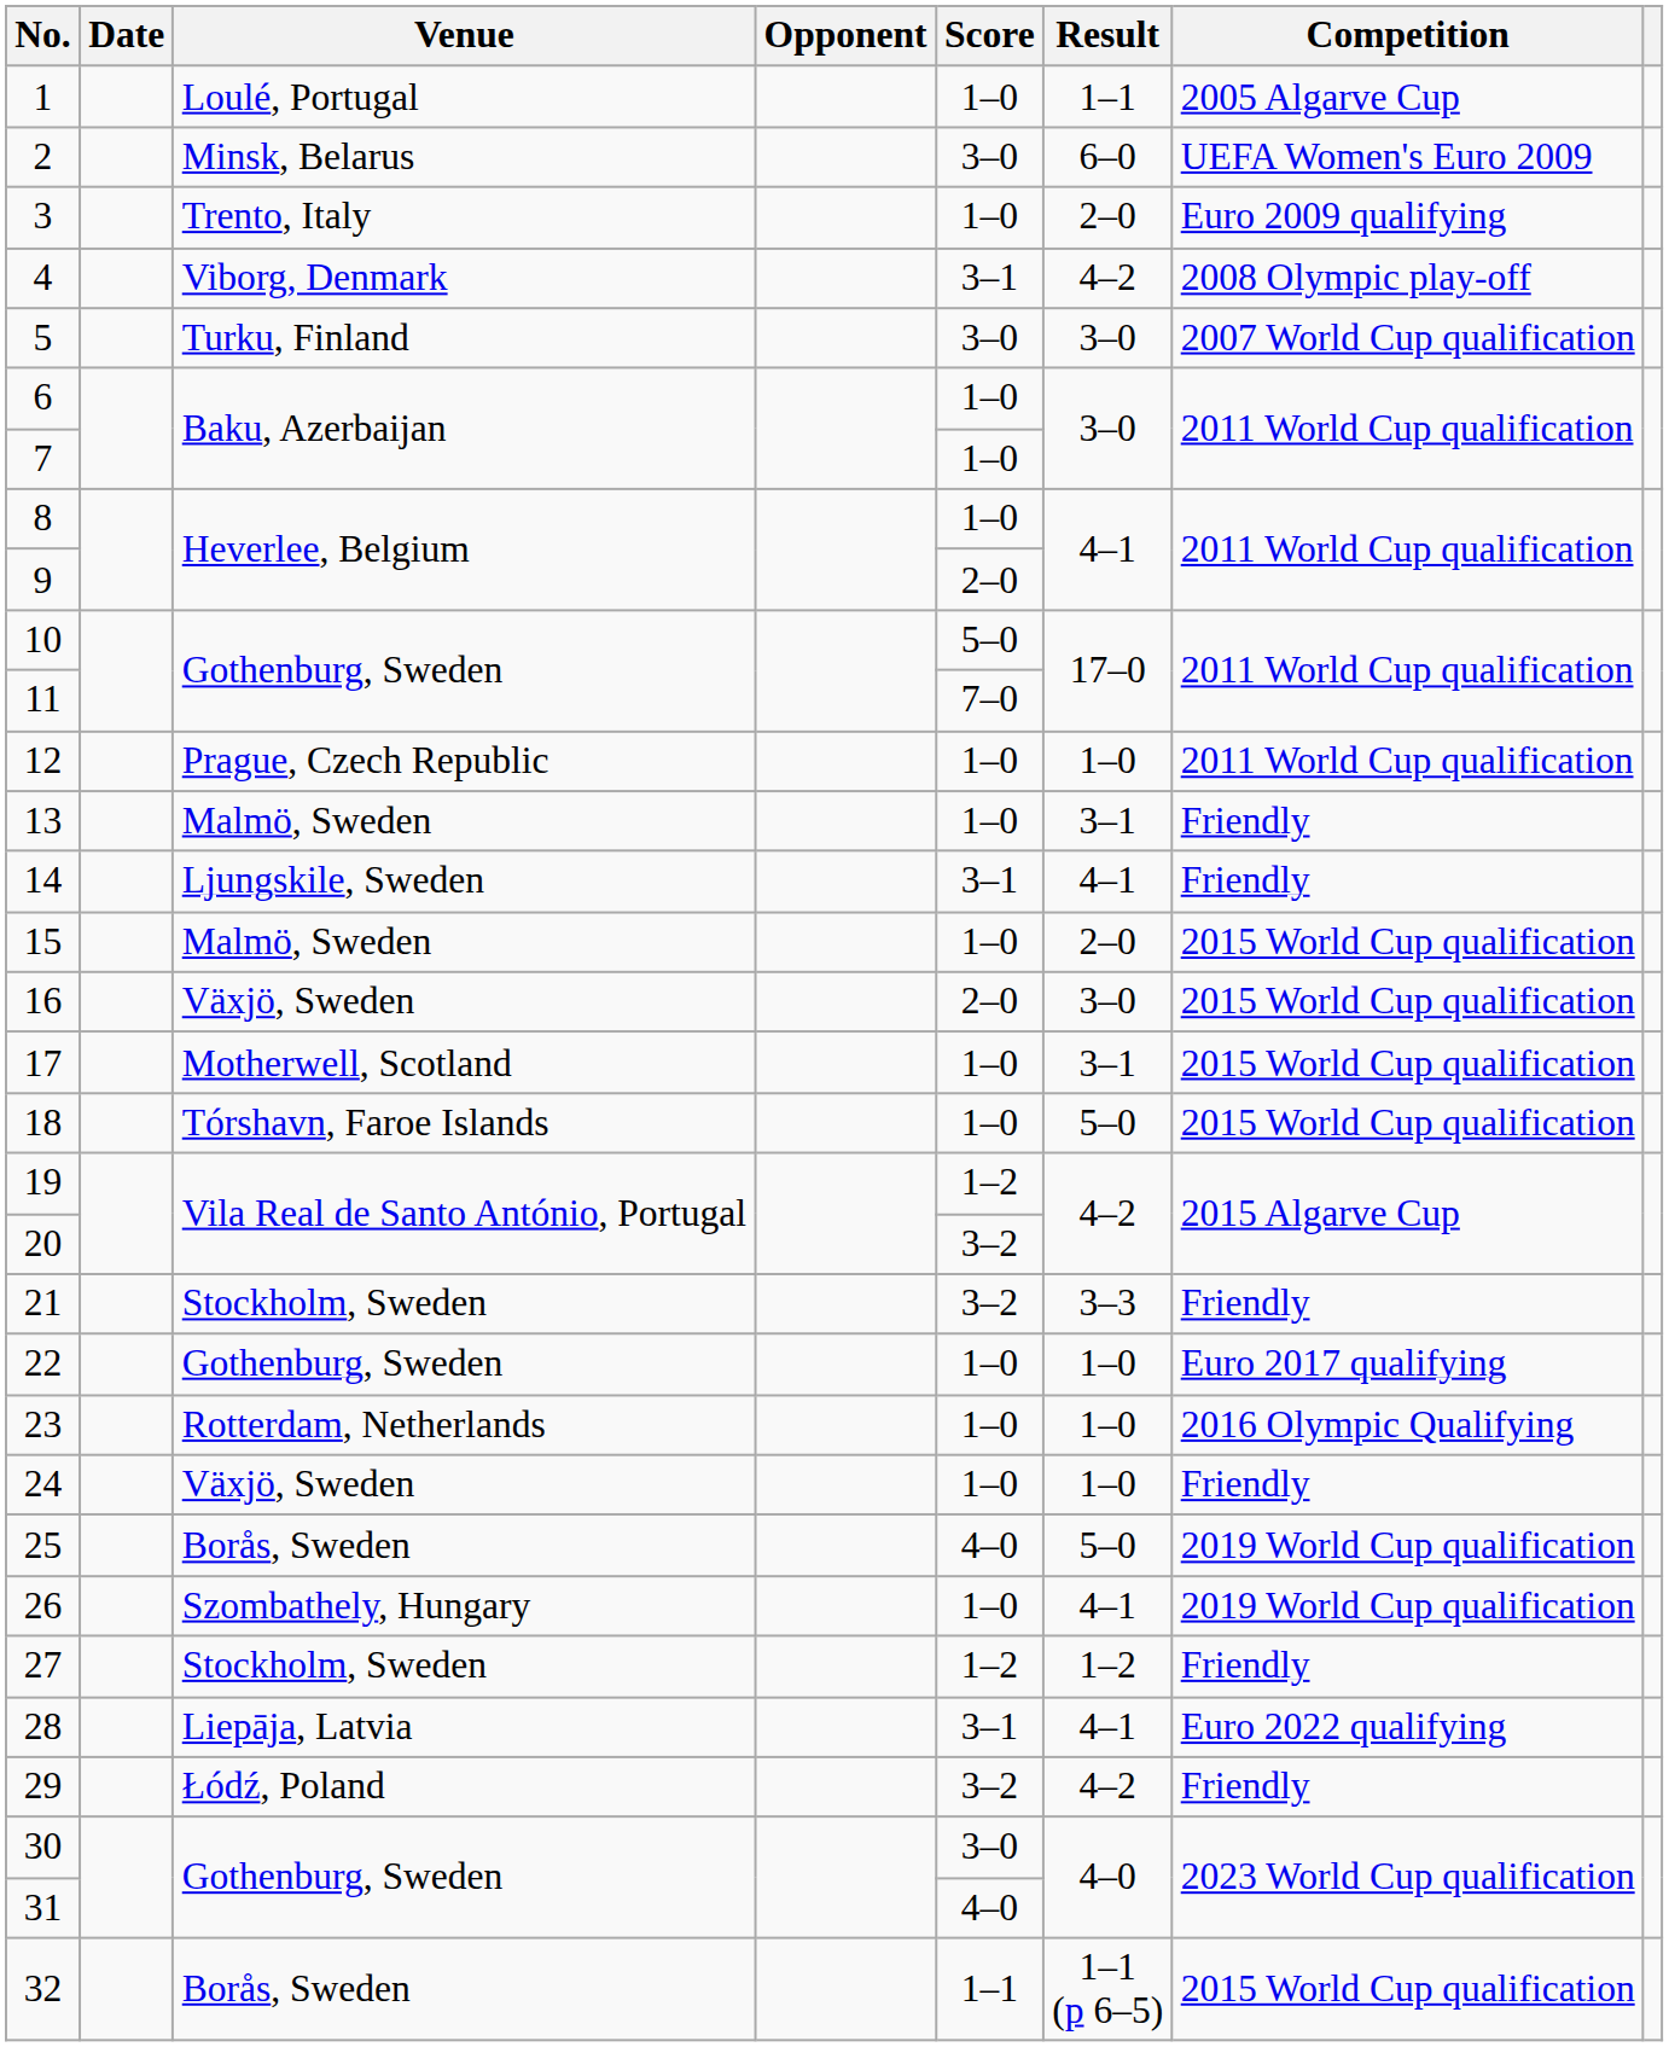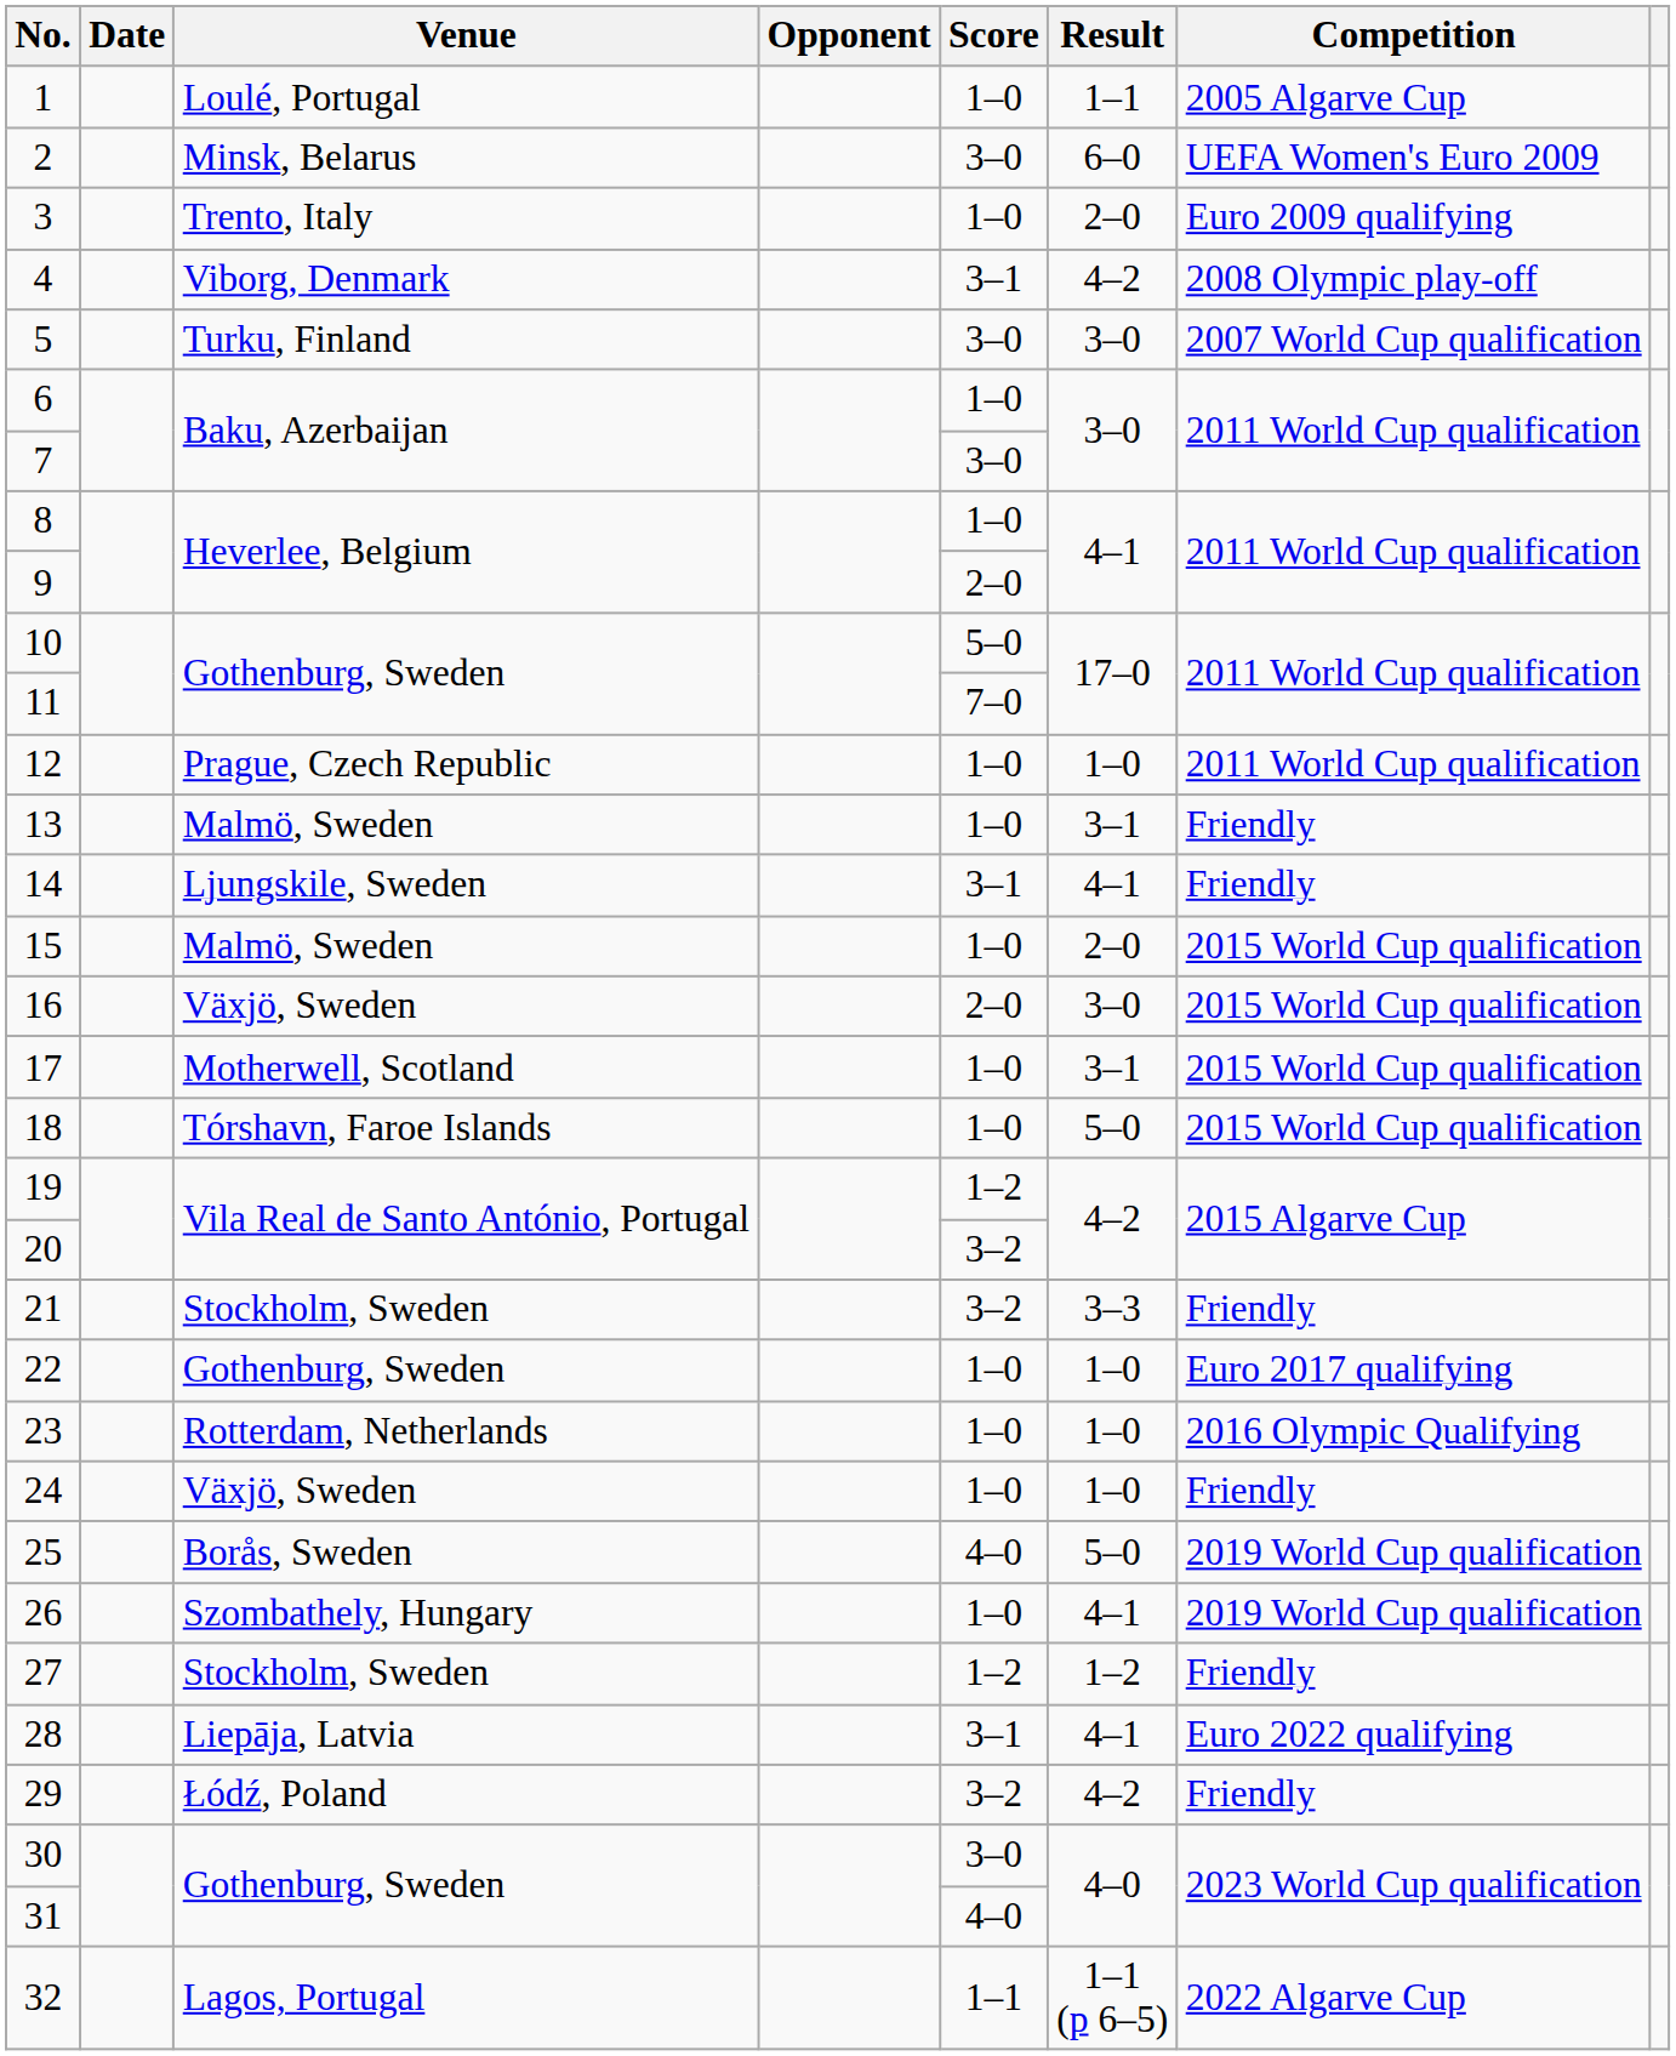7 | Score: 1–0 -> 3–0
32 | Venue: Borås, Sweden -> Lagos, Portugal
32 | Competition: 2015 World Cup qualification -> 2022 Algarve Cup
